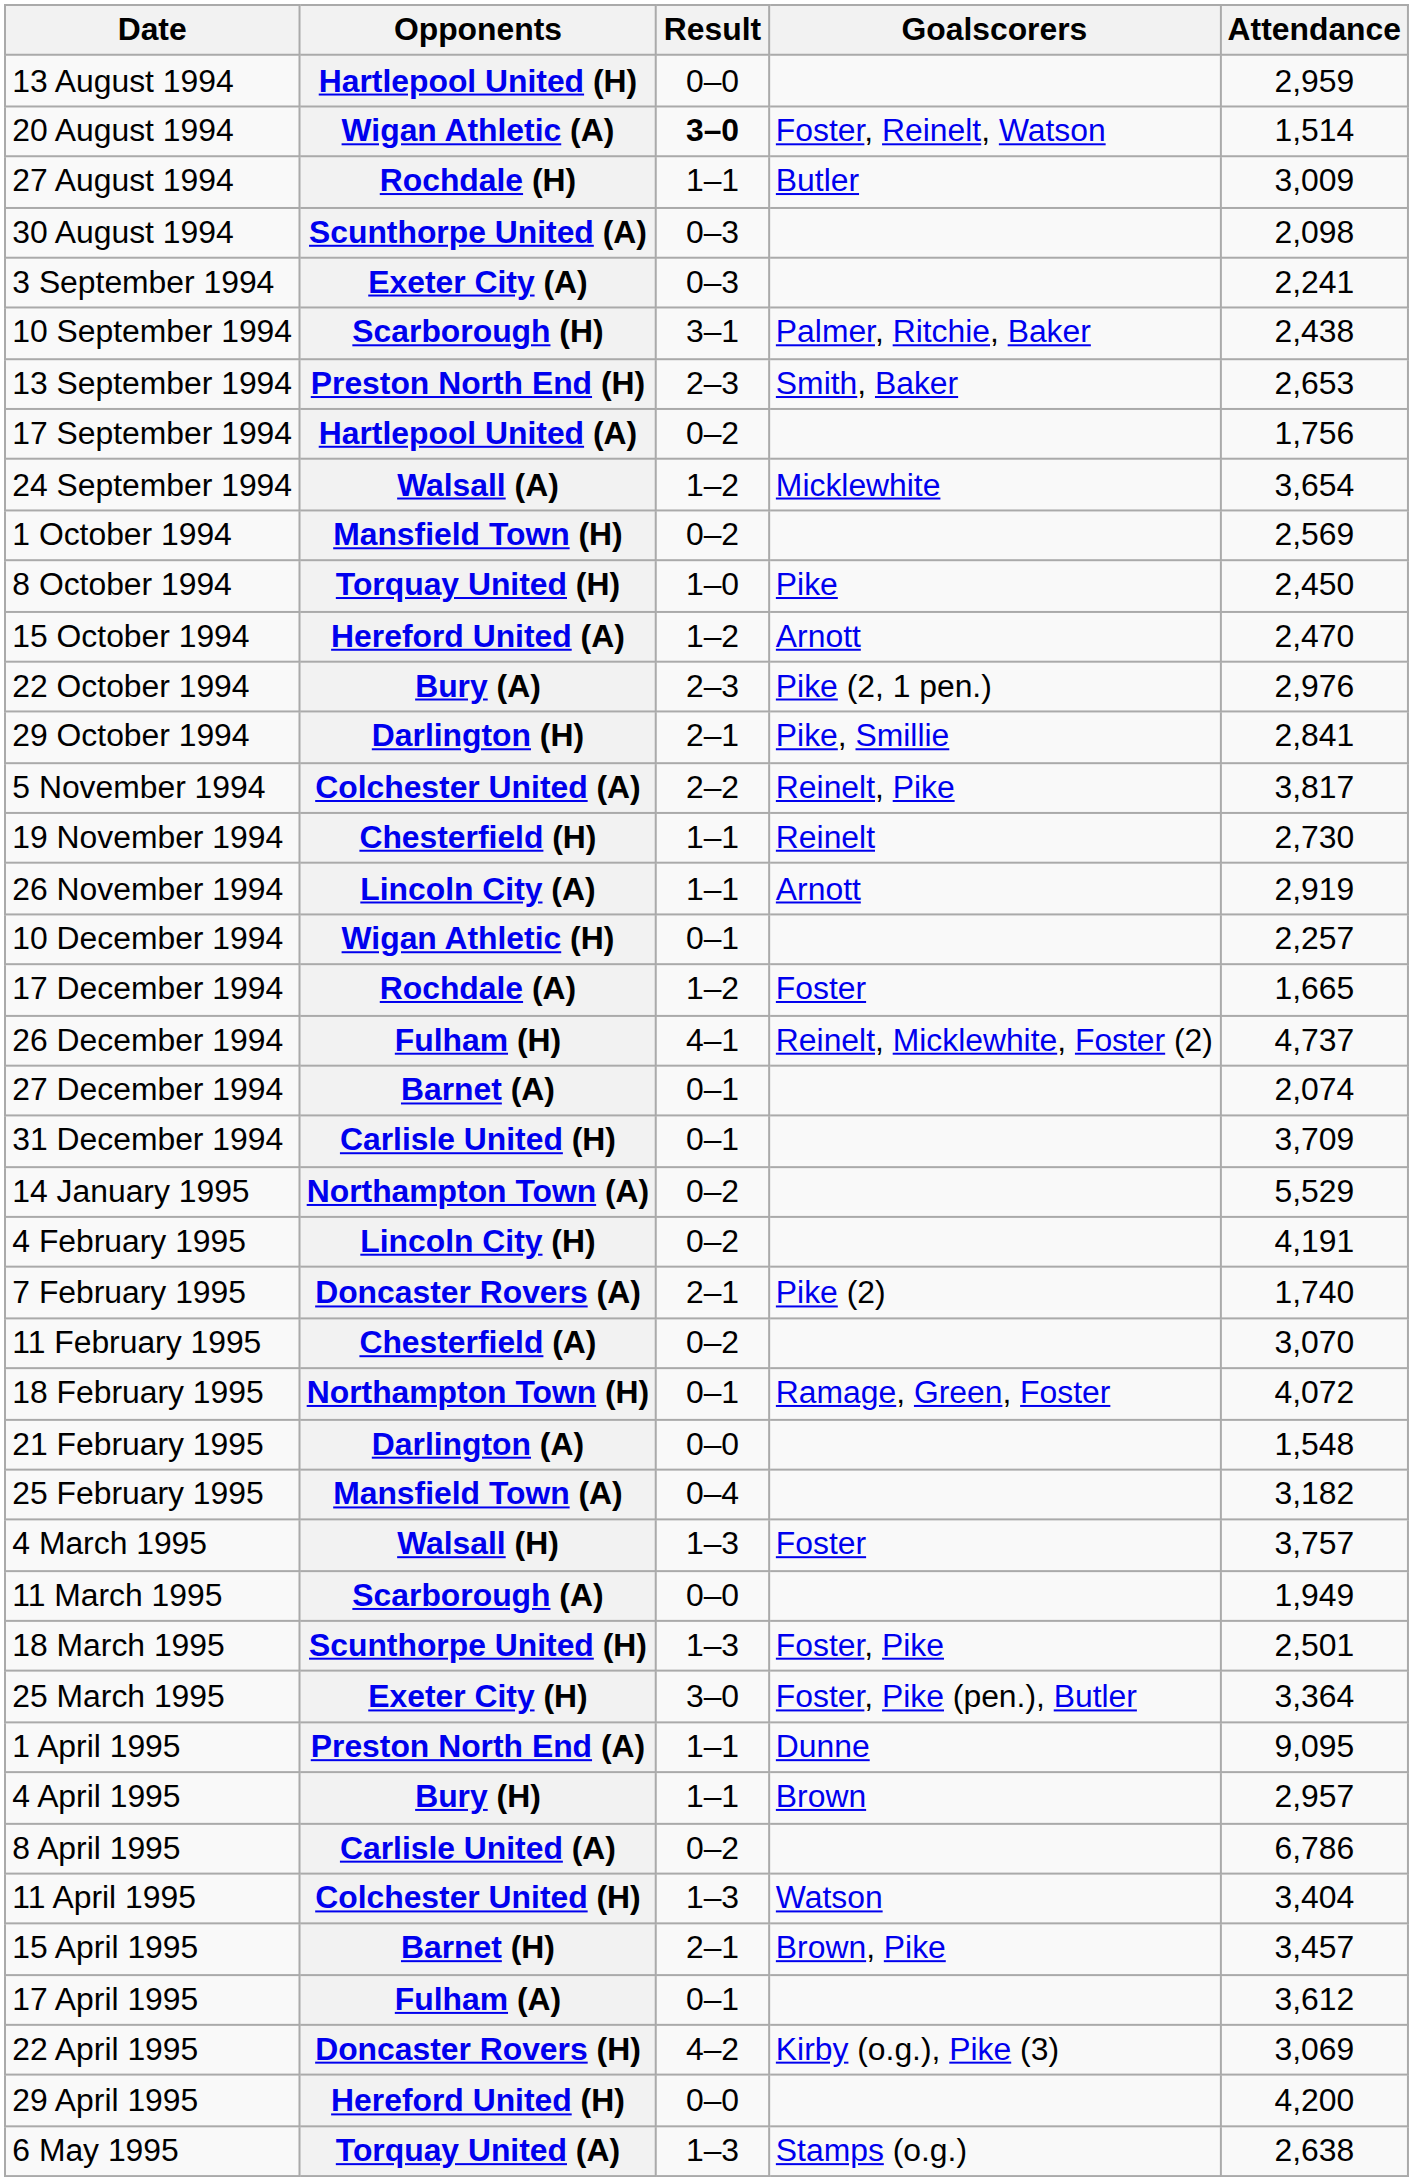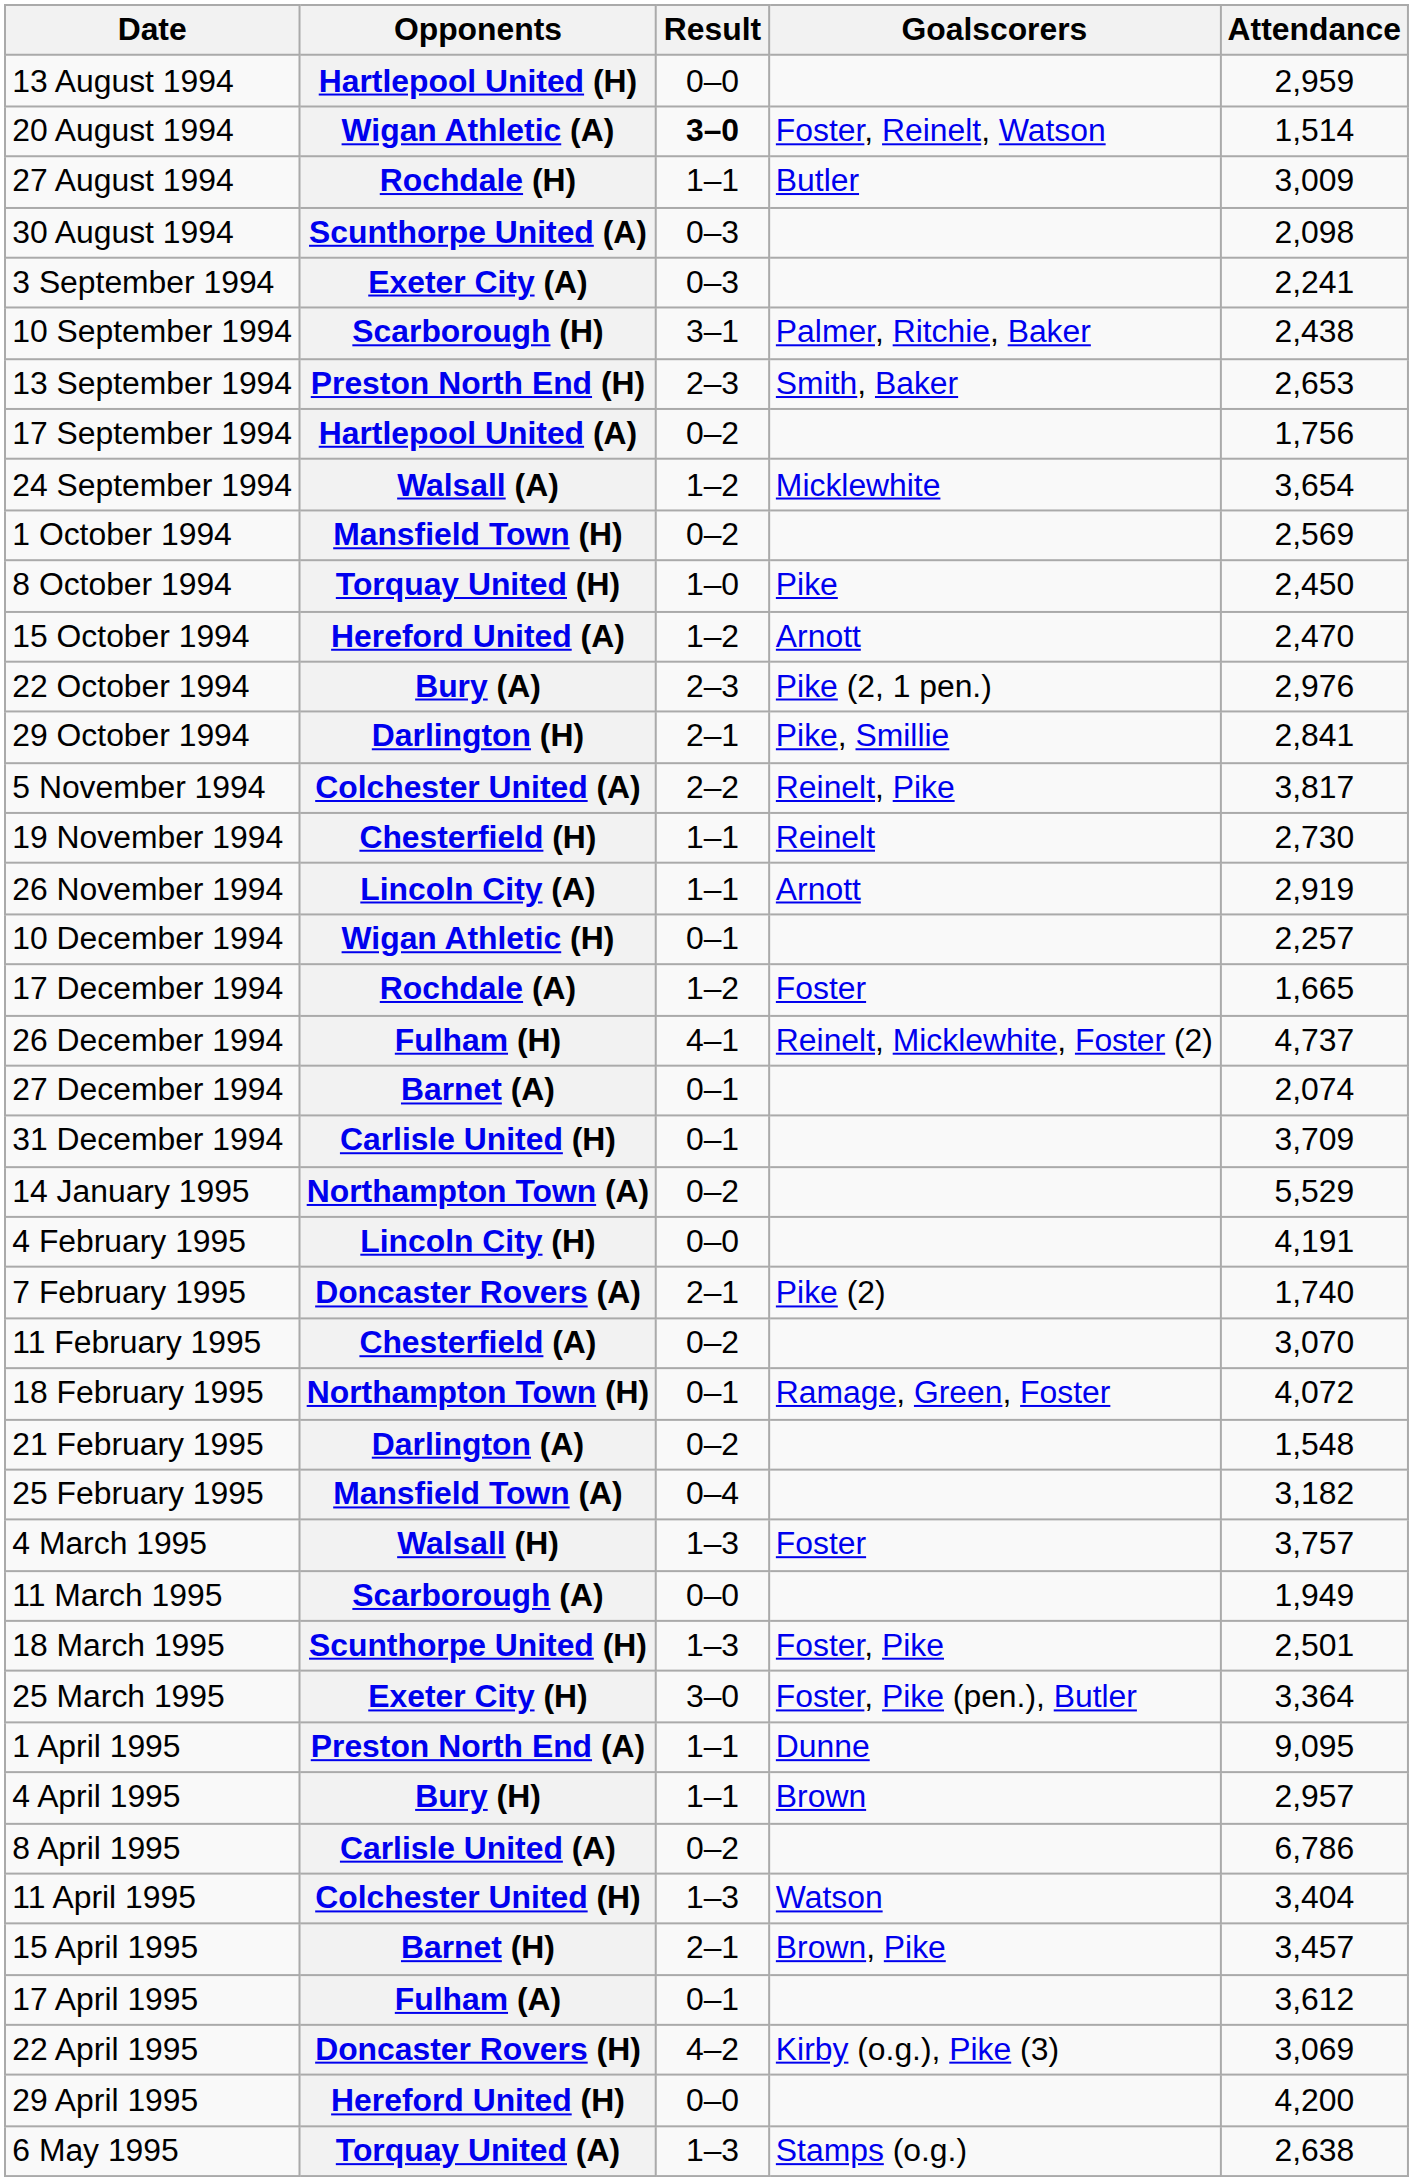Lincoln City (H) | Result: 0–2 -> 0–0
Darlington (A) | Result: 0–0 -> 0–2
